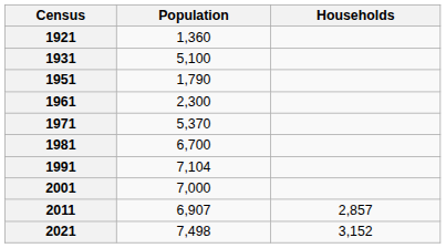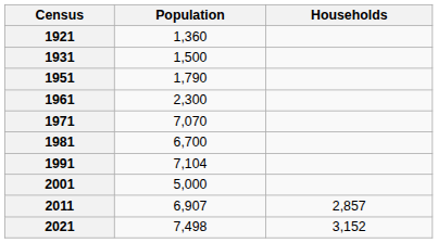1931 | Population: 5,100 -> 1,500
1971 | Population: 5,370 -> 7,070
2001 | Population: 7,000 -> 5,000
